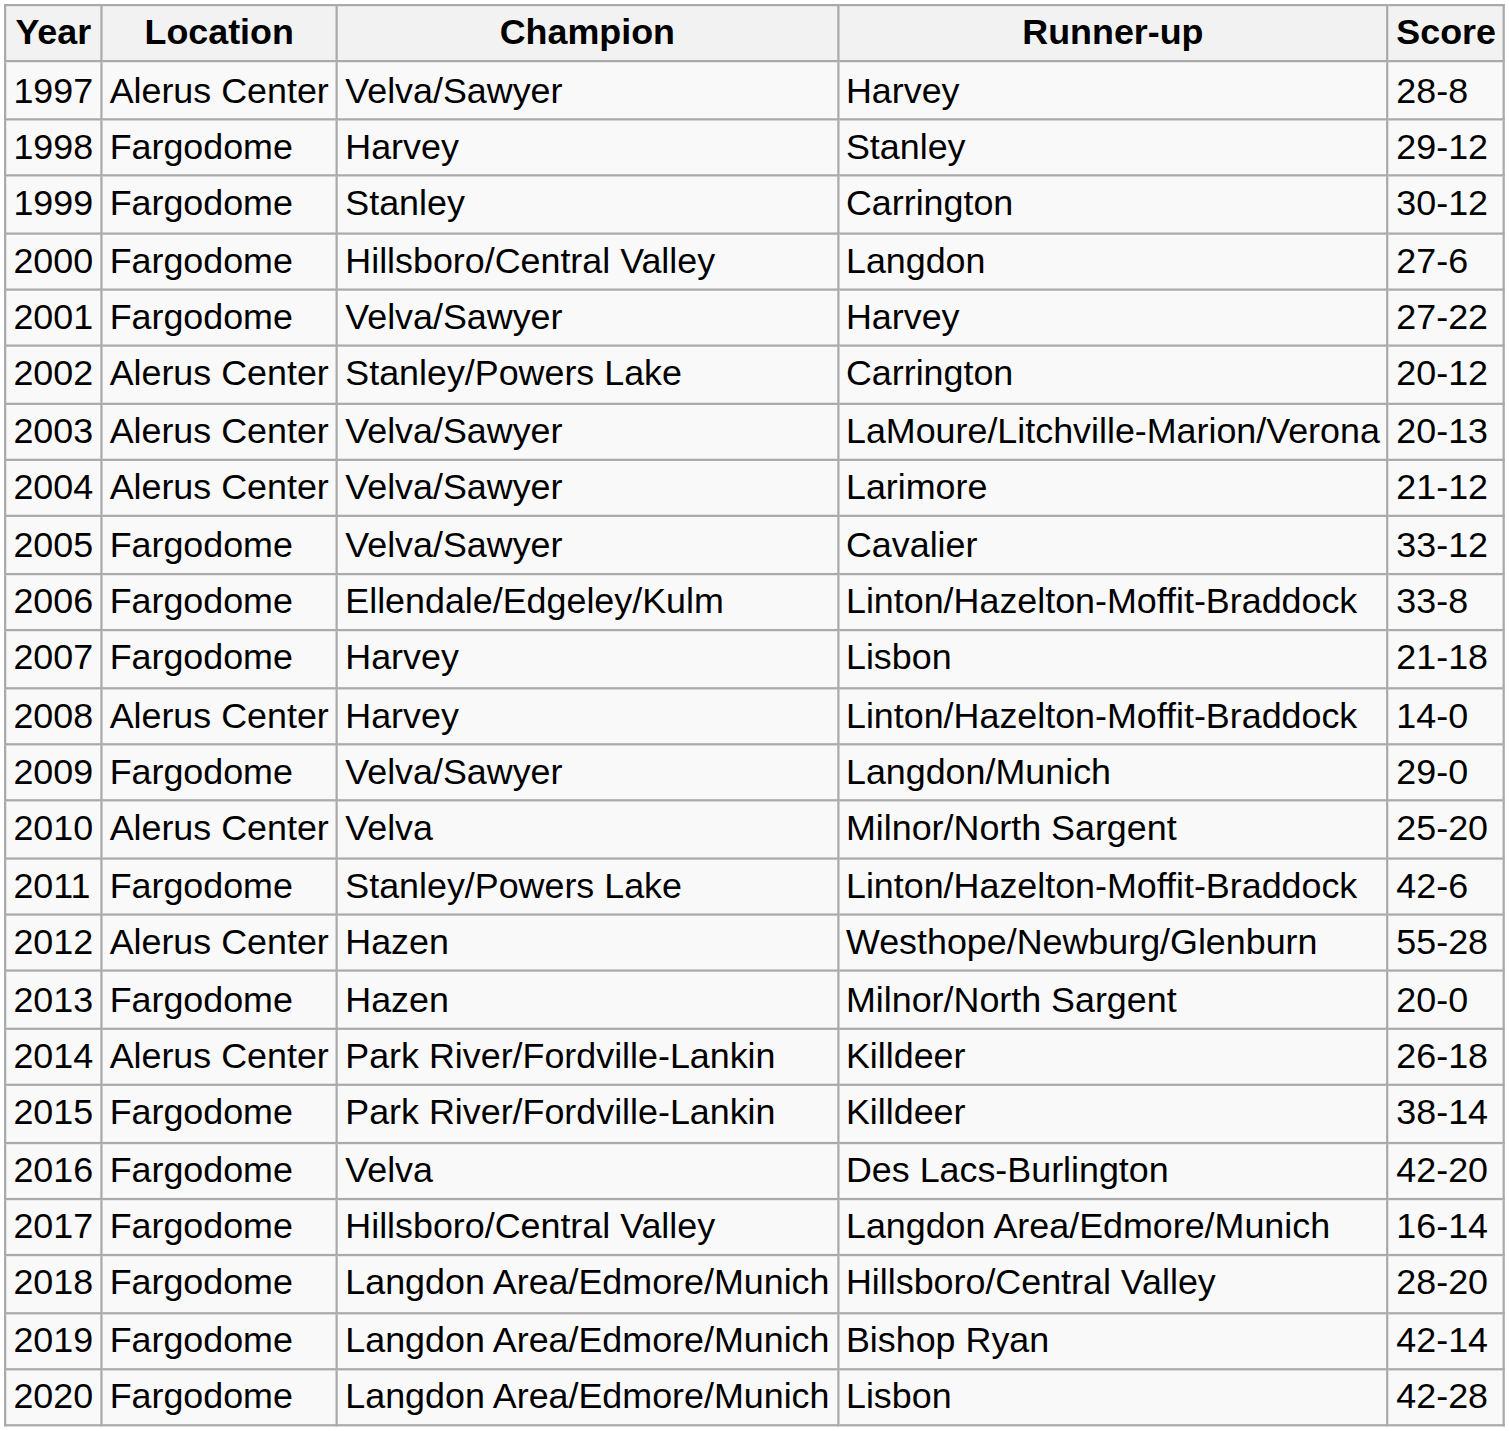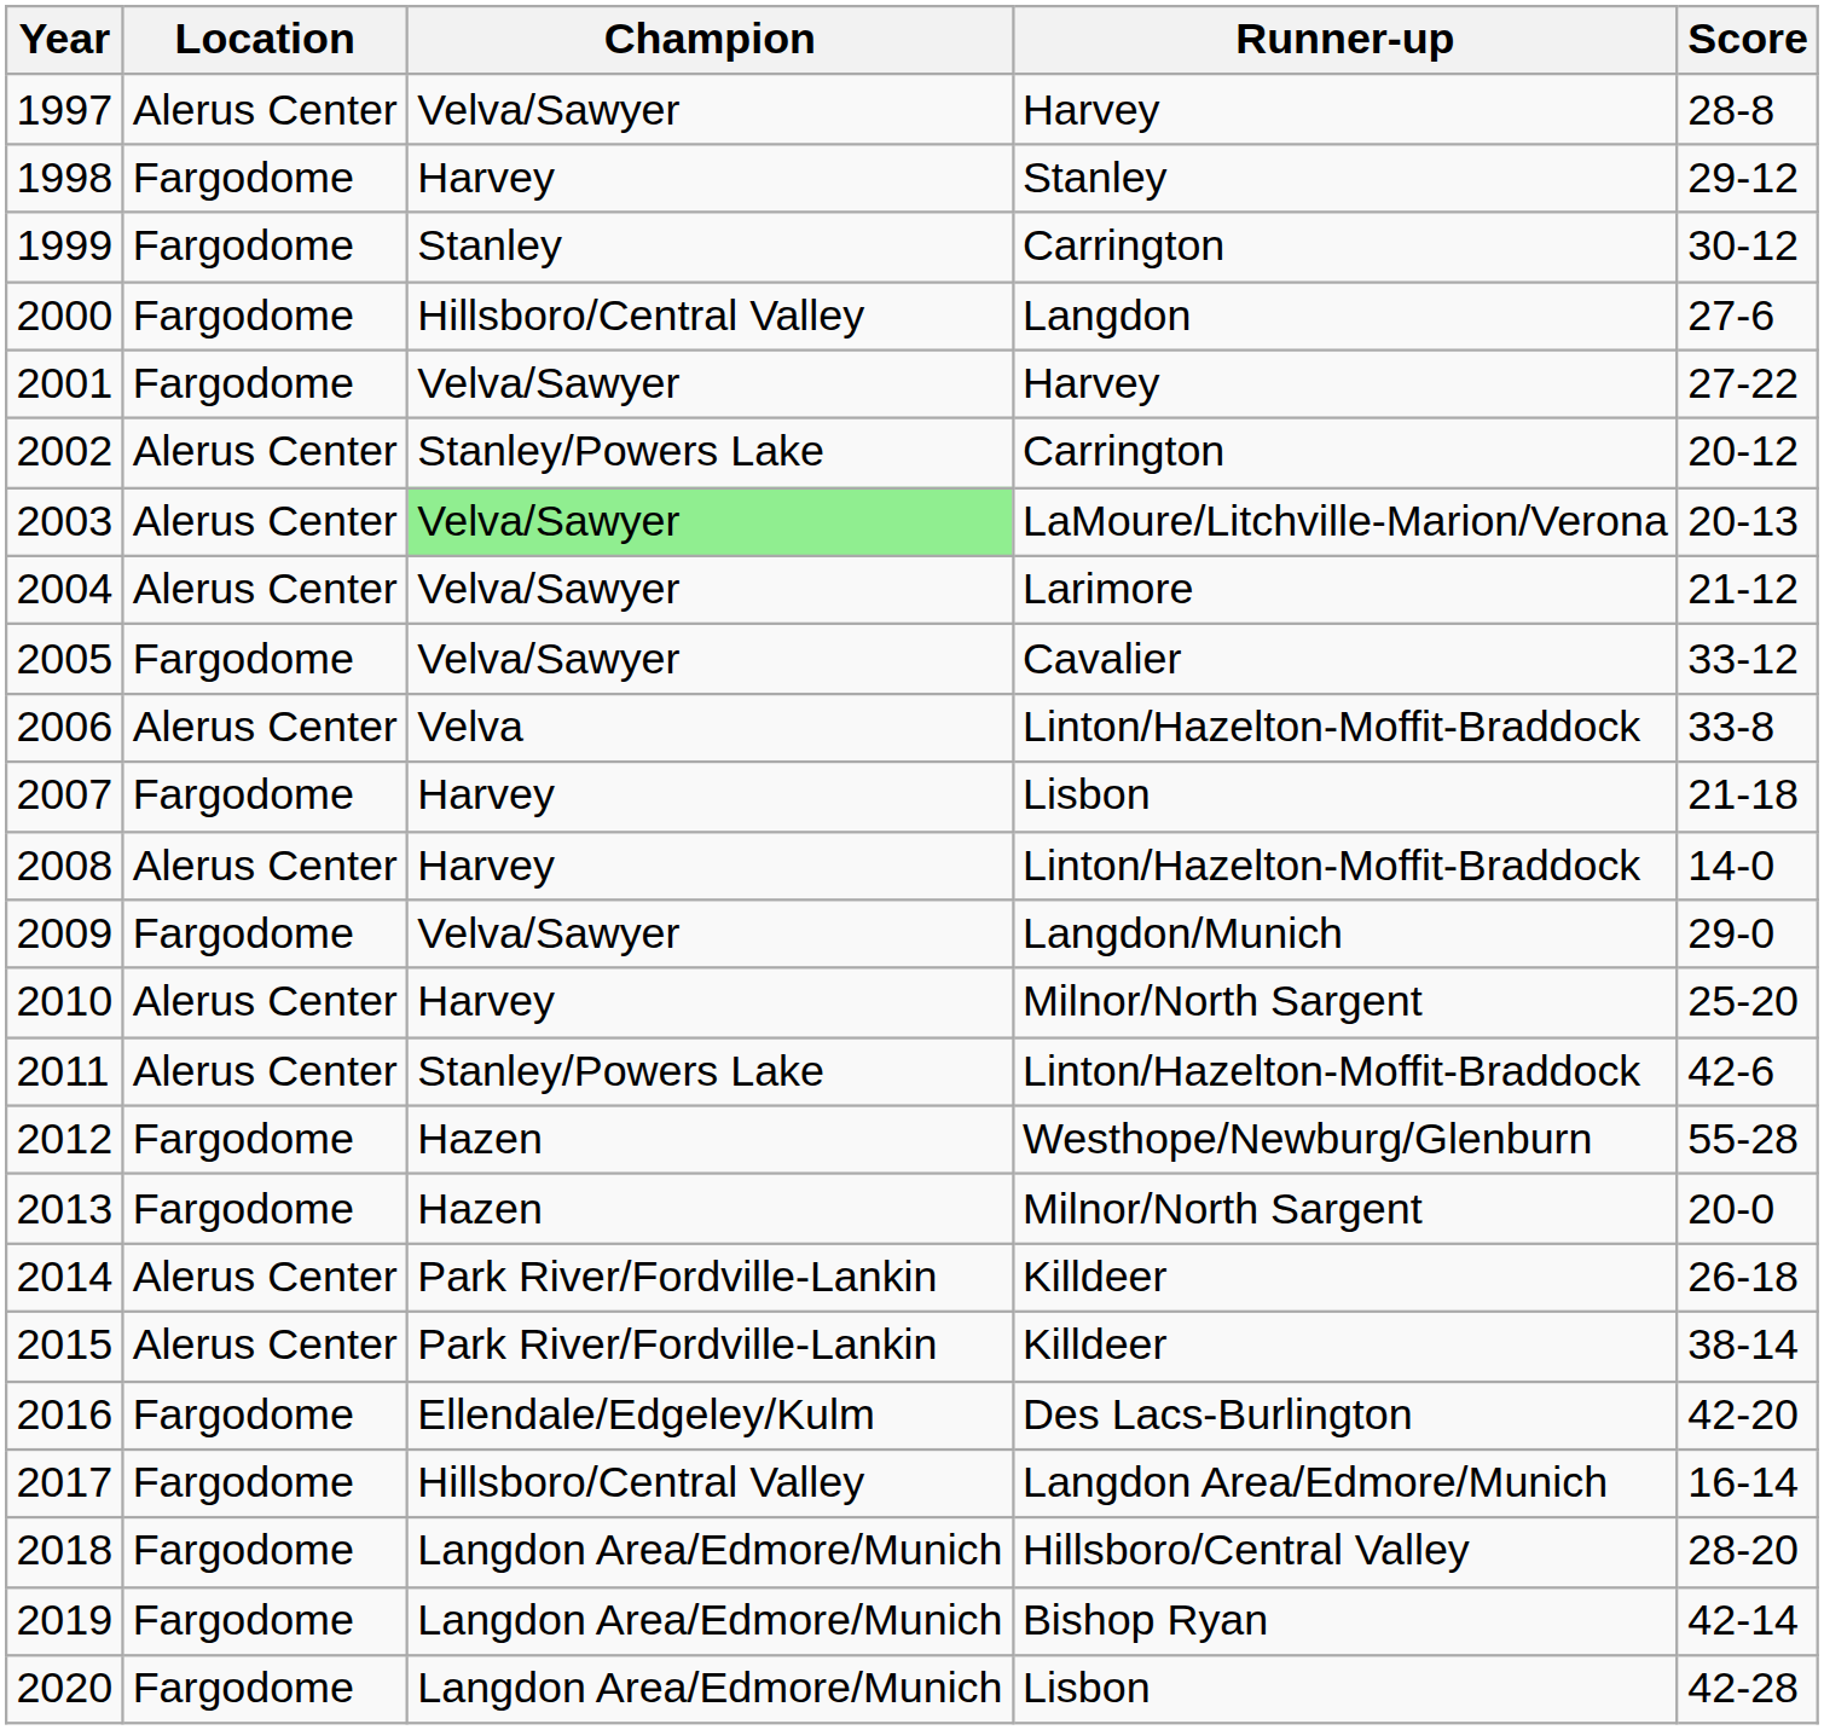2003 | Champion: no background -> lightgreen background
2006 | Location: Fargodome -> Alerus Center
2006 | Champion: Ellendale/Edgeley/Kulm -> Velva
2010 | Champion: Velva -> Harvey
2011 | Location: Fargodome -> Alerus Center
2012 | Location: Alerus Center -> Fargodome
2015 | Location: Fargodome -> Alerus Center
2016 | Champion: Velva -> Ellendale/Edgeley/Kulm
